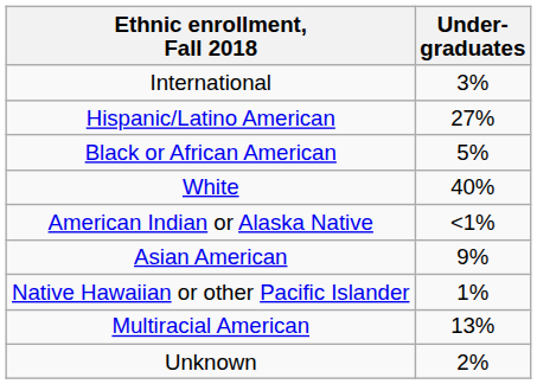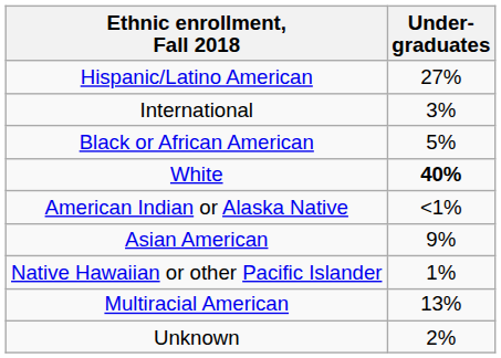rows swapped: International <-> Hispanic/Latino American
White | Under- graduates: normal -> bold
